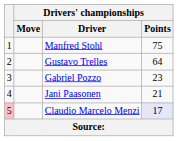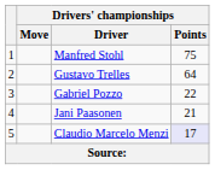Gabriel Pozzo | Drivers' championships / Points: 23 -> 22
Claudio Marcelo Menzi | column 1: pink background -> no background
